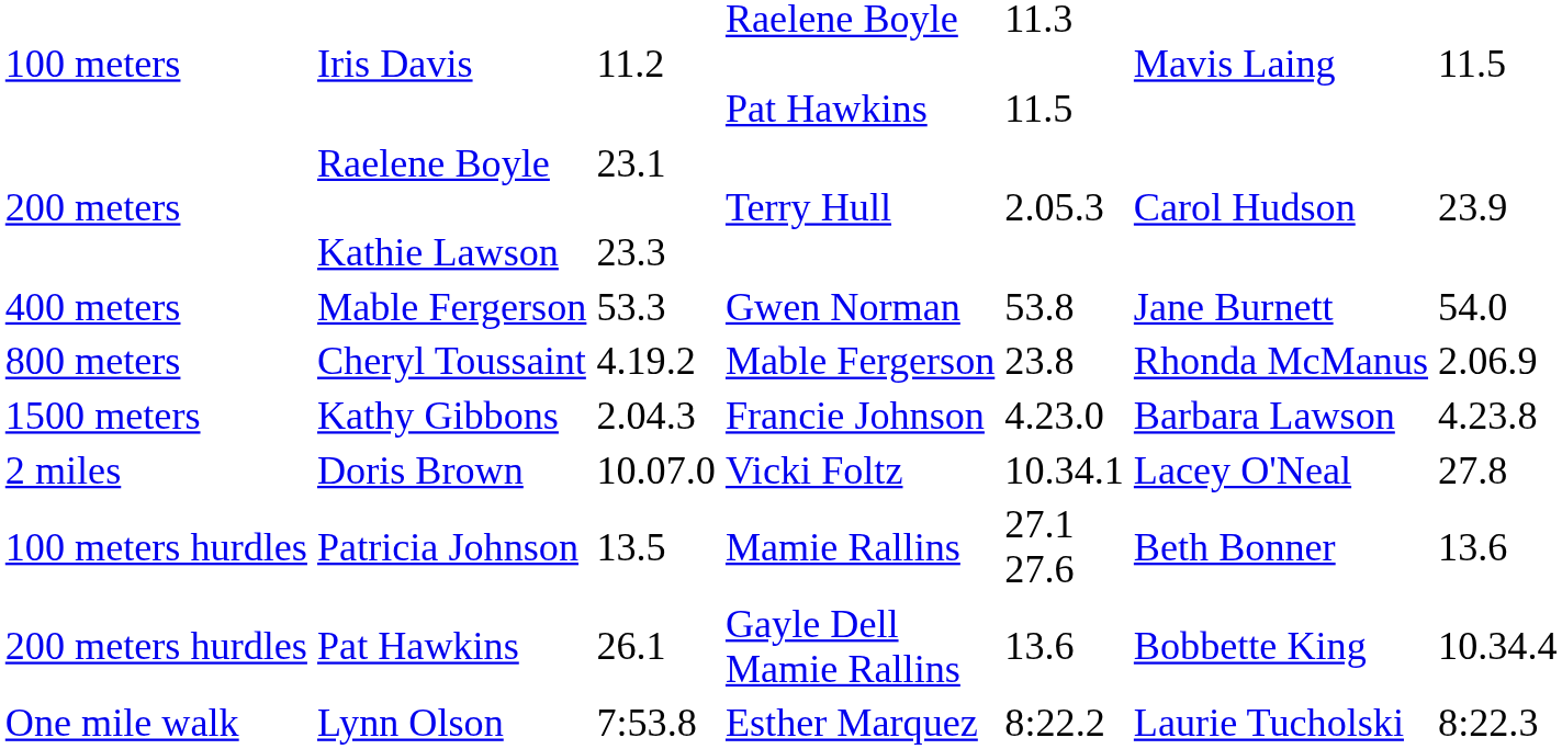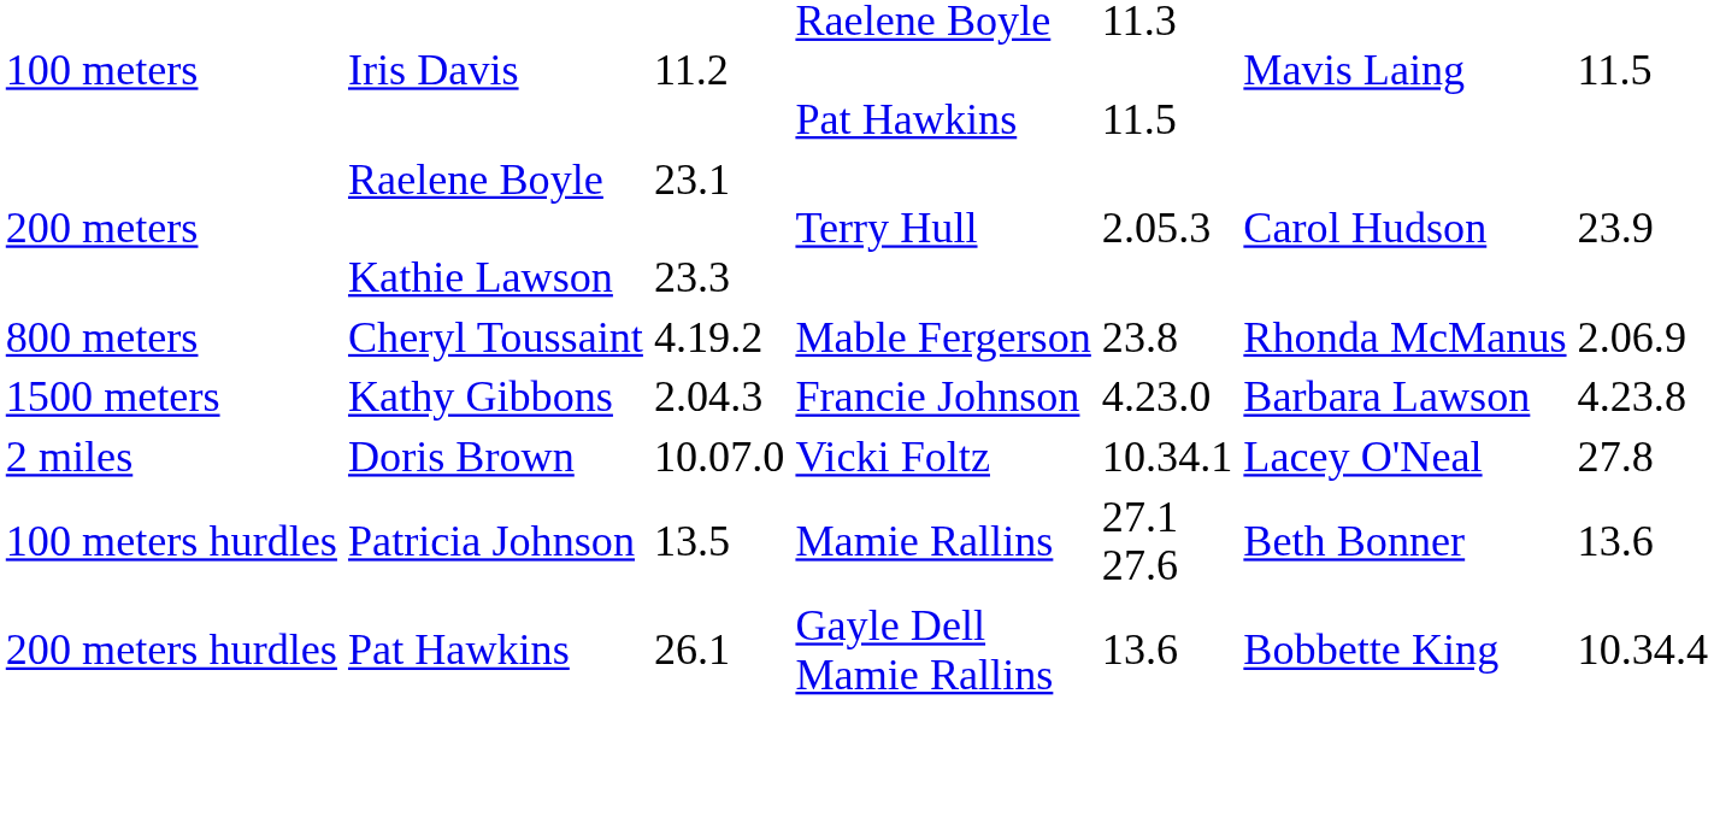- row: 400 meters | Mable Fergerson | 53.3 | Gwen Norman | 53.8 | Jane Burnett | 54.0
- row: One mile walk | Lynn Olson | 7:53.8 | Esther Marquez | 8:22.2 | Laurie Tucholski | 8:22.3
